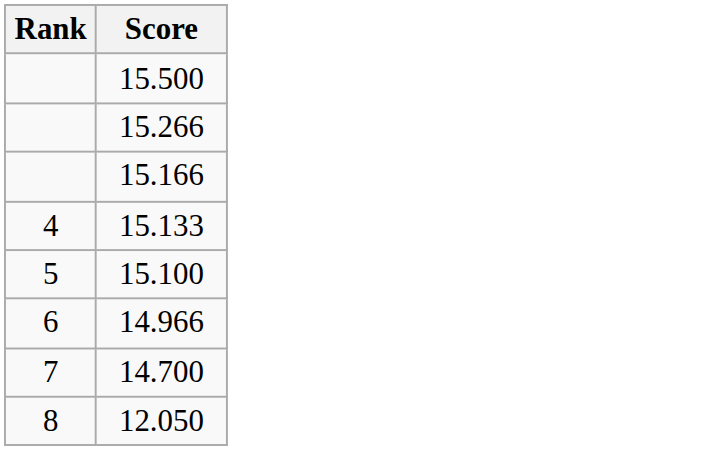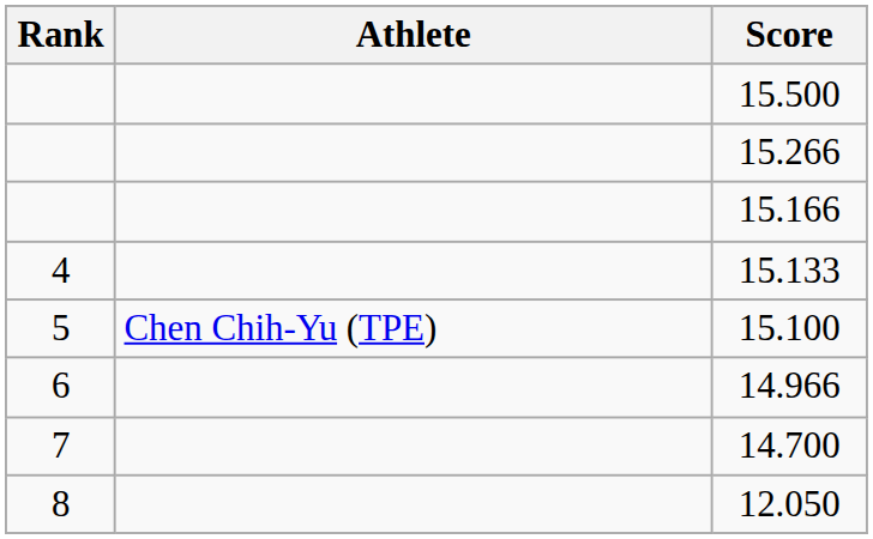+ column: Athlete | Chen Chih-Yu (TPE)
